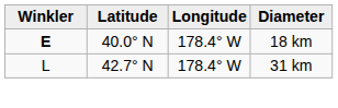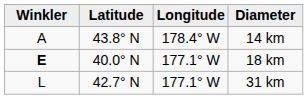+ row: A | 43.8° N | 178.4° W | 14 km
18 km | Longitude: 178.4° W -> 177.1° W
31 km | Longitude: 178.4° W -> 177.1° W
